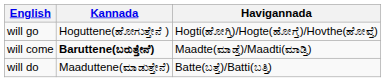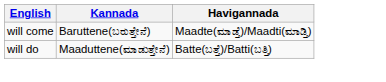- row: will go | Hoguttene(ಹೋಗುತ್ತೇನೆ ) | Hogti(ಹೋಗ್ತಿ)/Hogte(ಹೋಗ್ತೆ)/Hovthe(ಹೋವ್ತೆ)
will come | Kannada: bold -> normal
